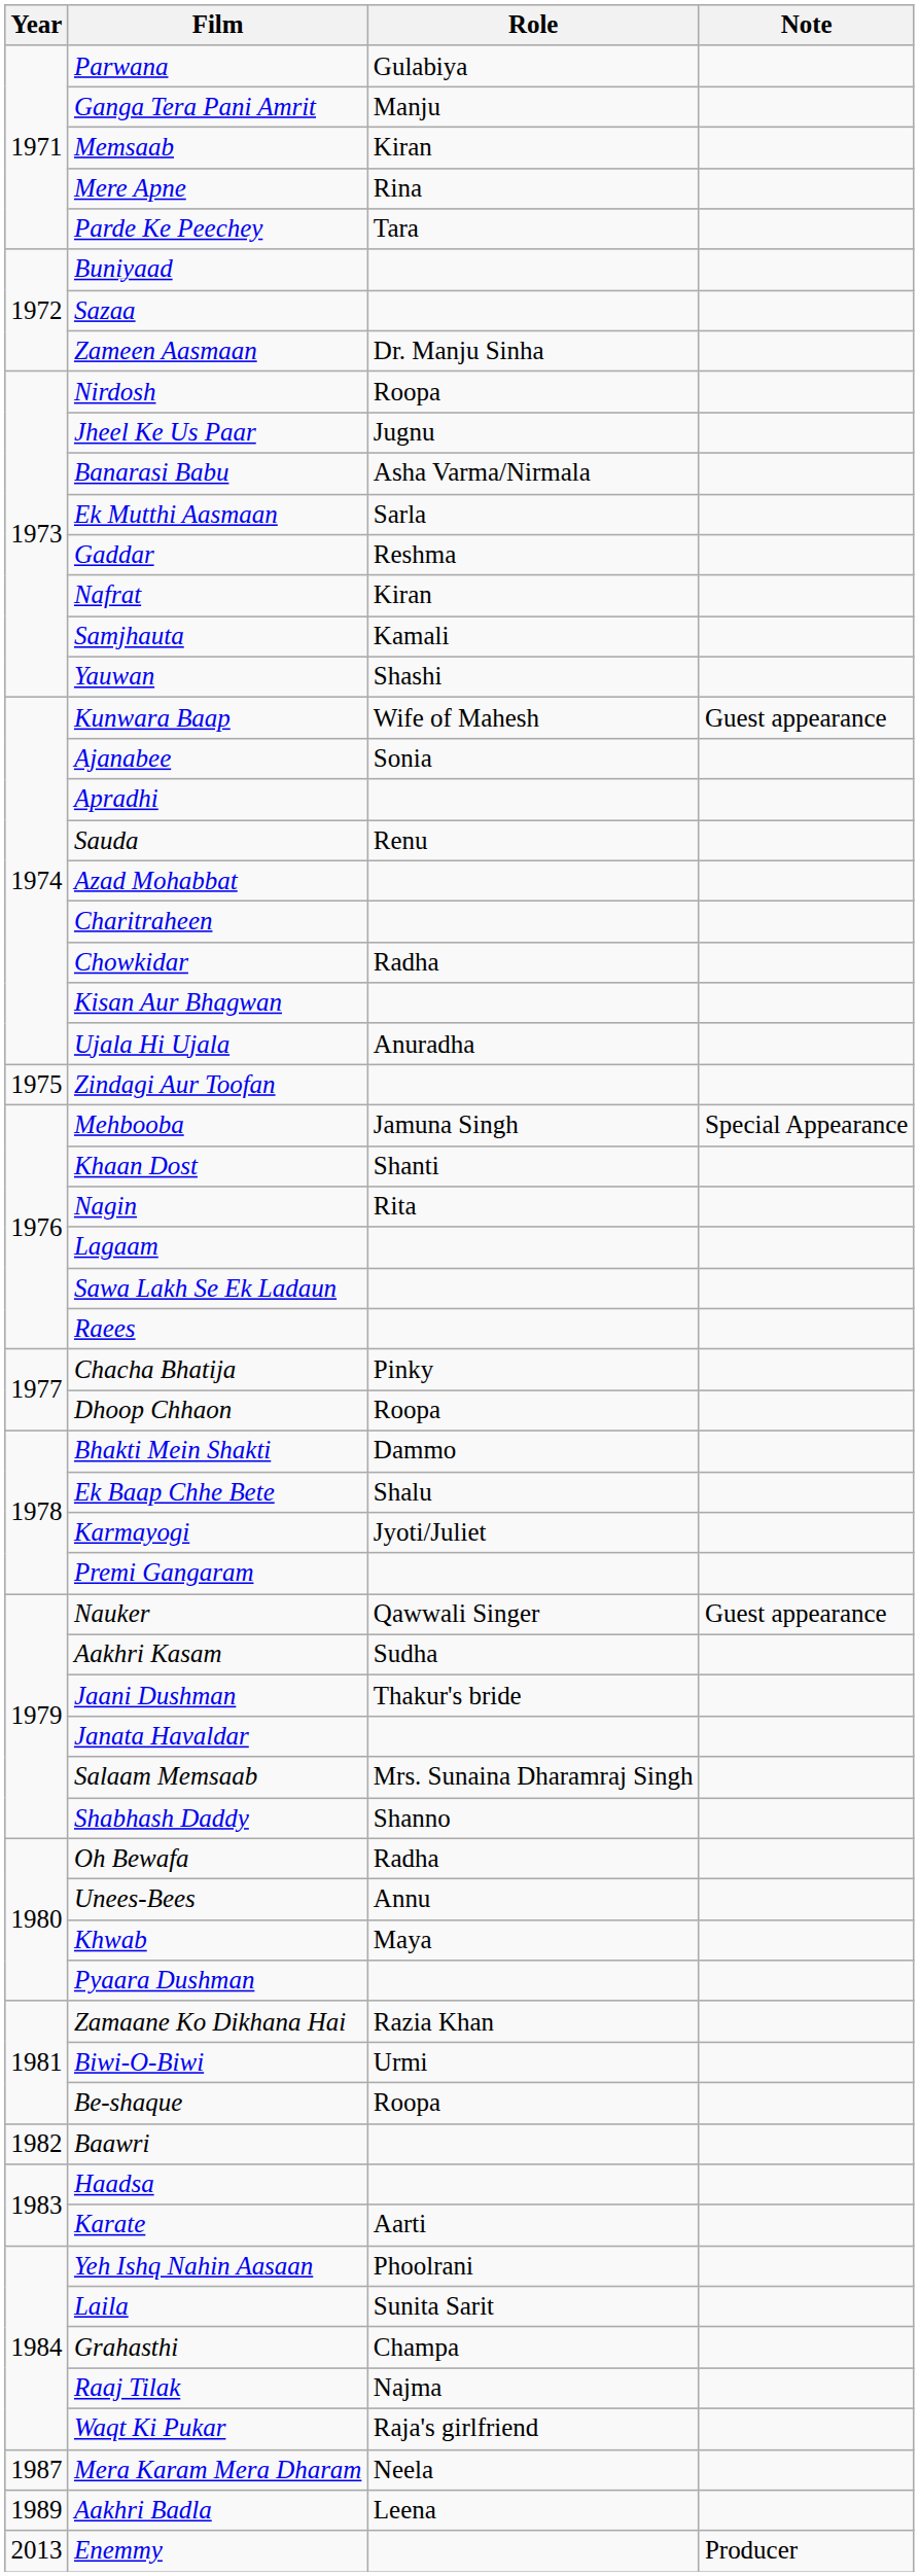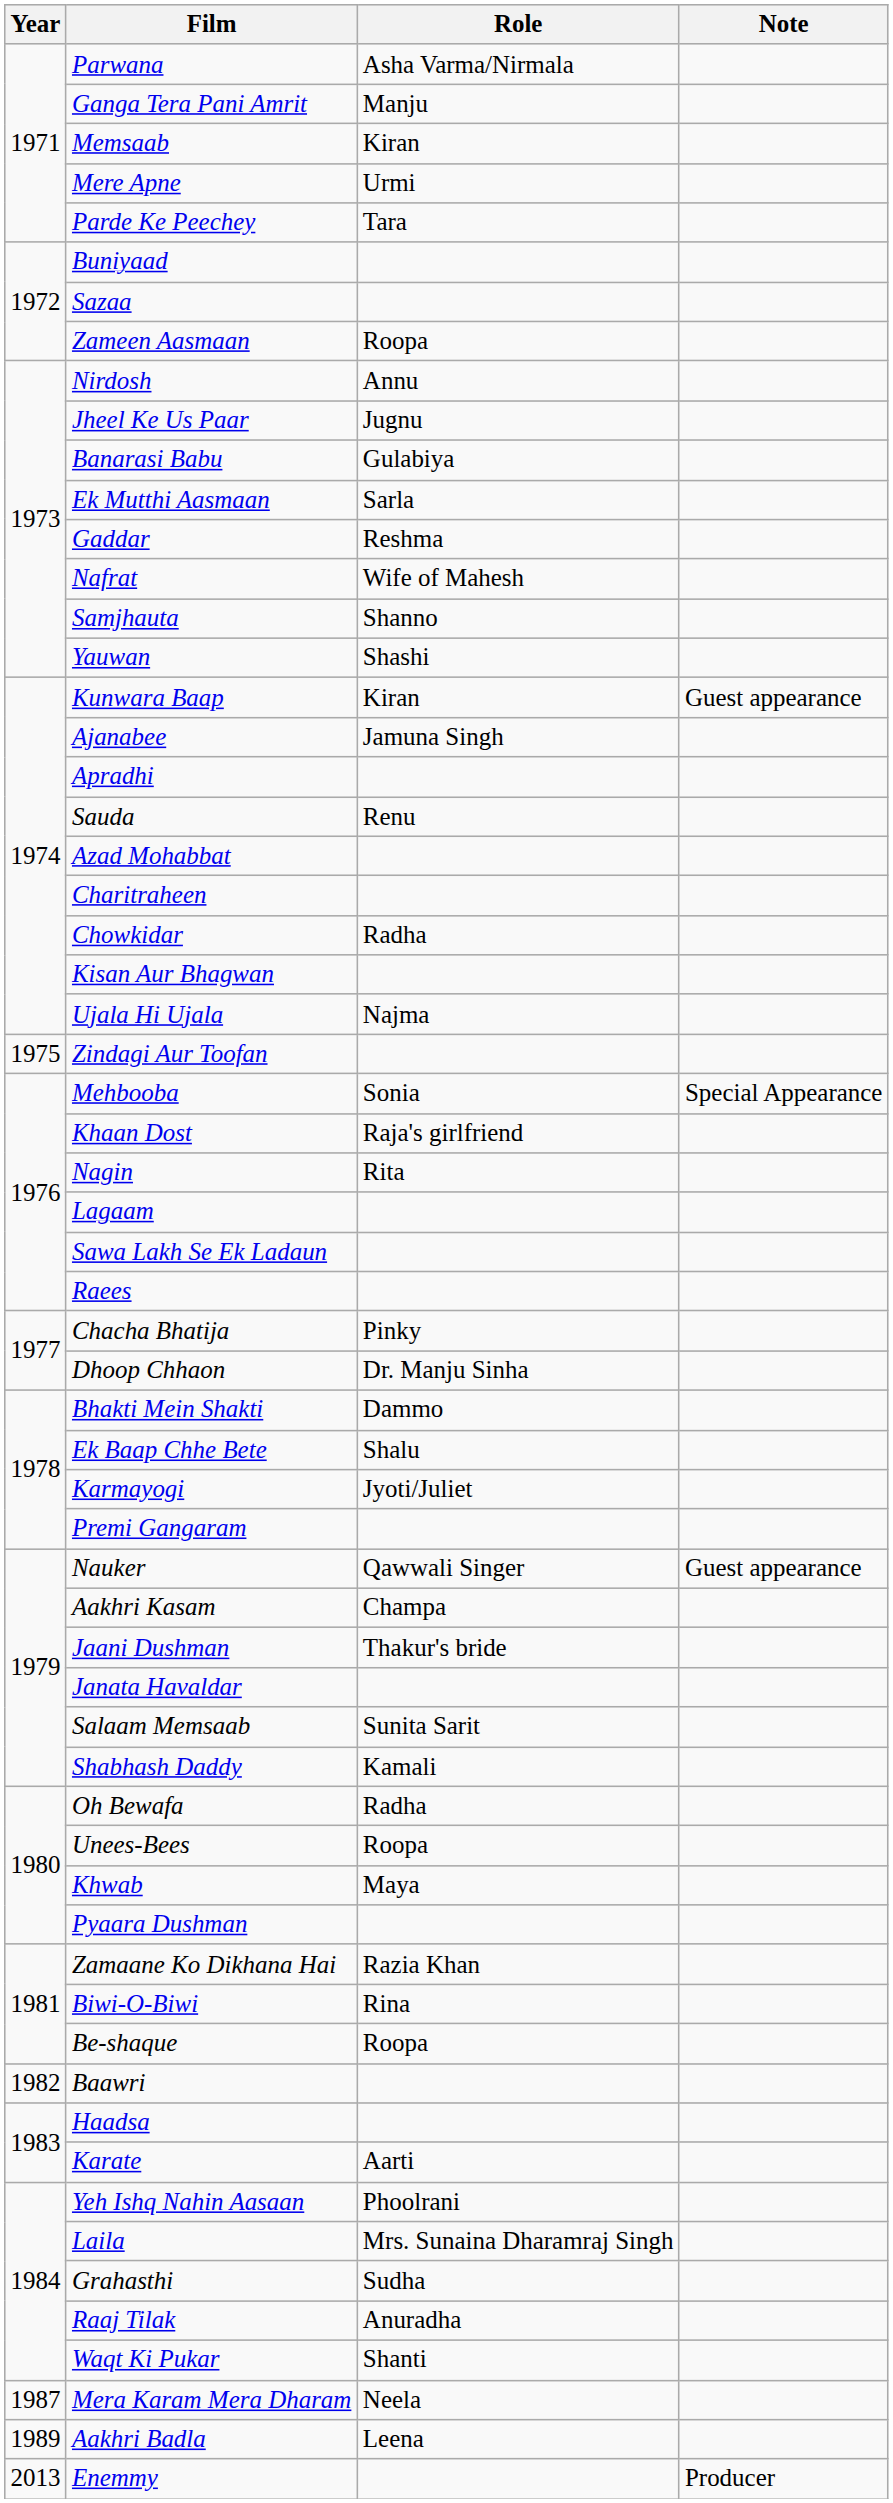Parwana | Role: Gulabiya -> Asha Varma/Nirmala
Mere Apne | Role: Rina -> Urmi
Zameen Aasmaan | Role: Dr. Manju Sinha -> Roopa
Nirdosh | Role: Roopa -> Annu
Banarasi Babu | Role: Asha Varma/Nirmala -> Gulabiya
Nafrat | Role: Kiran -> Wife of Mahesh
Samjhauta | Role: Kamali -> Shanno
Kunwara Baap | Role: Wife of Mahesh -> Kiran
Ajanabee | Role: Sonia -> Jamuna Singh
Ujala Hi Ujala | Role: Anuradha -> Najma
Mehbooba | Role: Jamuna Singh -> Sonia
Khaan Dost | Role: Shanti -> Raja's girlfriend
Dhoop Chhaon | Role: Roopa -> Dr. Manju Sinha
Aakhri Kasam | Role: Sudha -> Champa
Salaam Memsaab | Role: Mrs. Sunaina Dharamraj Singh -> Sunita Sarit
Shabhash Daddy | Role: Shanno -> Kamali
Unees-Bees | Role: Annu -> Roopa
Biwi-O-Biwi | Role: Urmi -> Rina
Laila | Role: Sunita Sarit -> Mrs. Sunaina Dharamraj Singh
Grahasthi | Role: Champa -> Sudha
Raaj Tilak | Role: Najma -> Anuradha
Waqt Ki Pukar | Role: Raja's girlfriend -> Shanti
